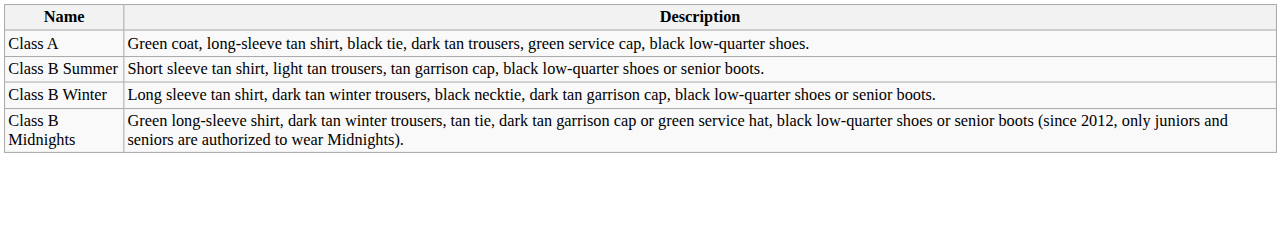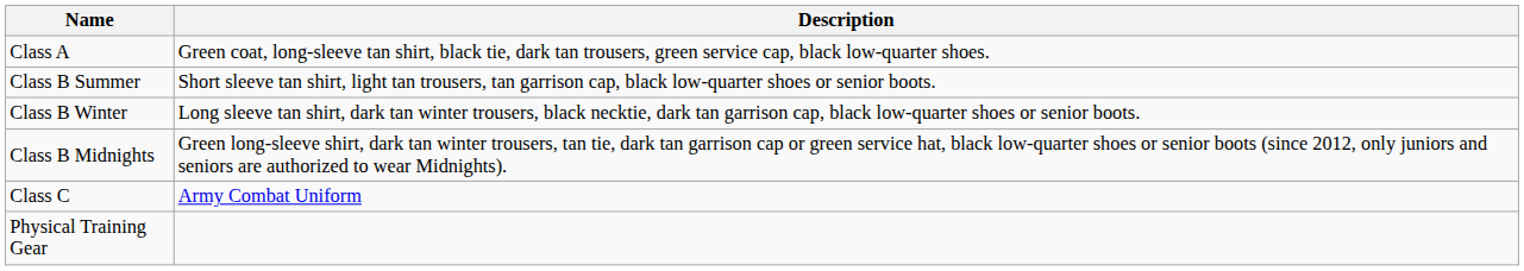+ row: Class C | Army Combat Uniform
+ row: Physical Training Gear
